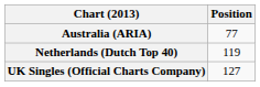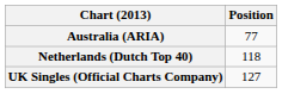Netherlands (Dutch Top 40) | Position: 119 -> 118
